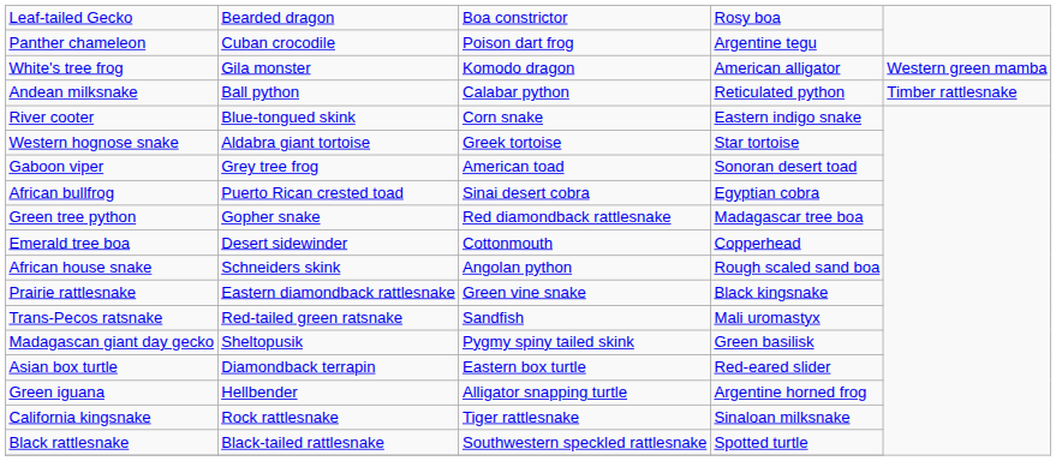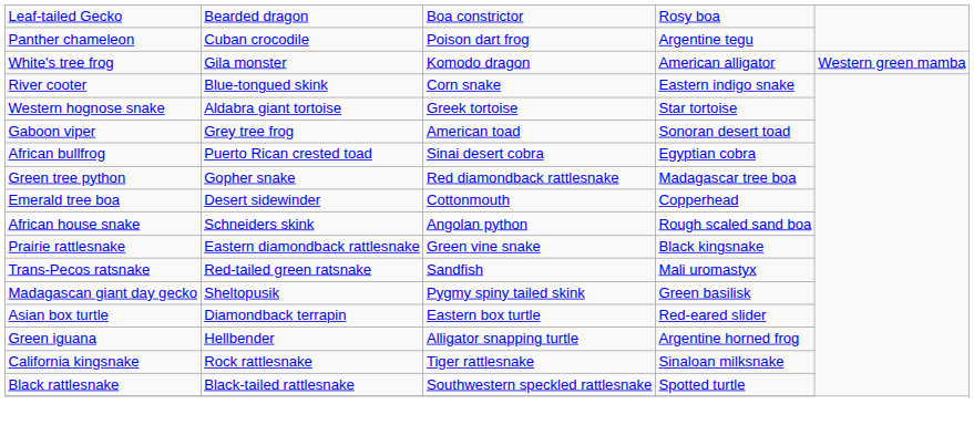- row: Andean milksnake | Ball python | Calabar python | Reticulated python | Timber rattlesnake
